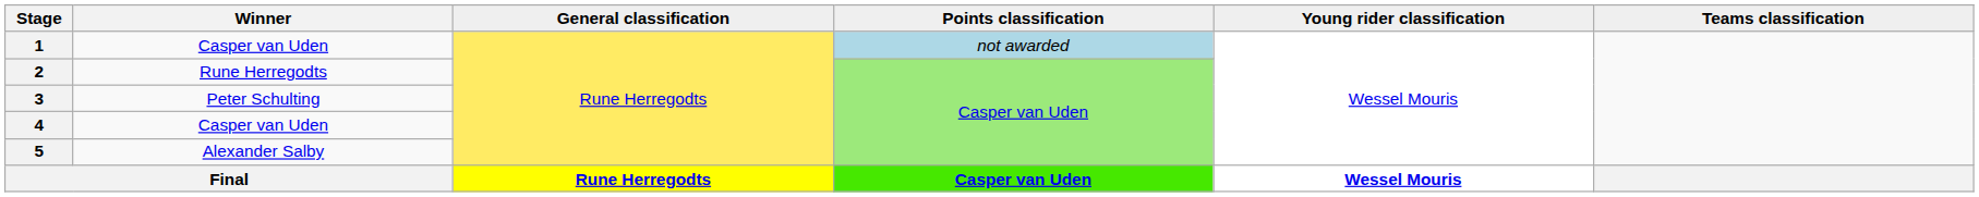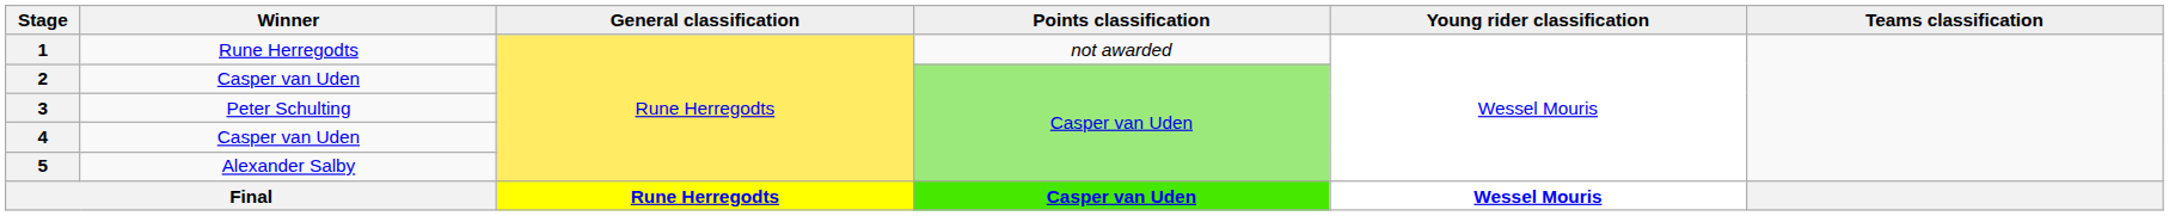1 | Winner: Casper van Uden -> Rune Herregodts
1 | Points classification: lightblue background -> no background
2 | Winner: Rune Herregodts -> Casper van Uden
